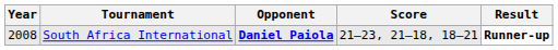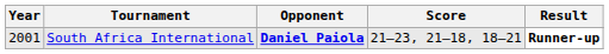South Africa International | Year: 2008 -> 2001
